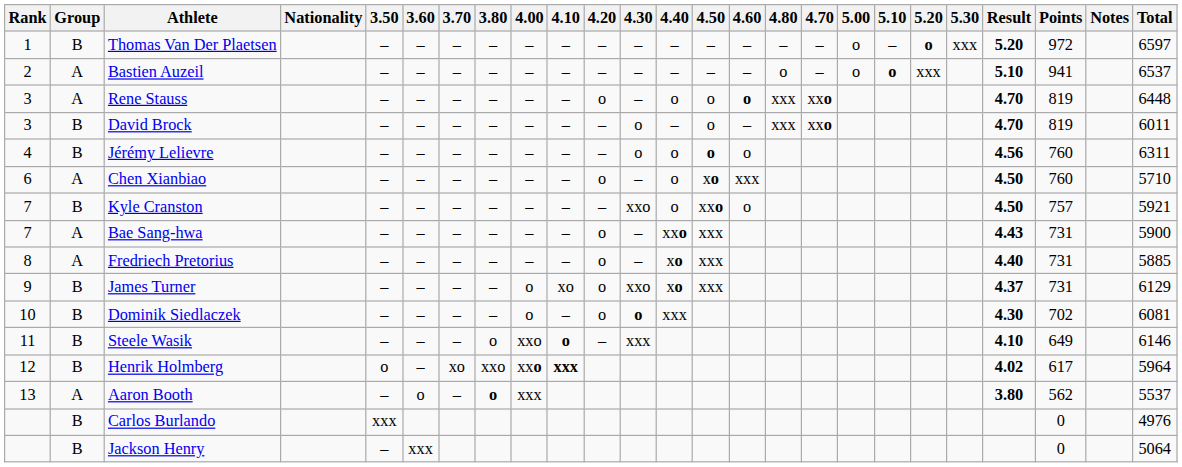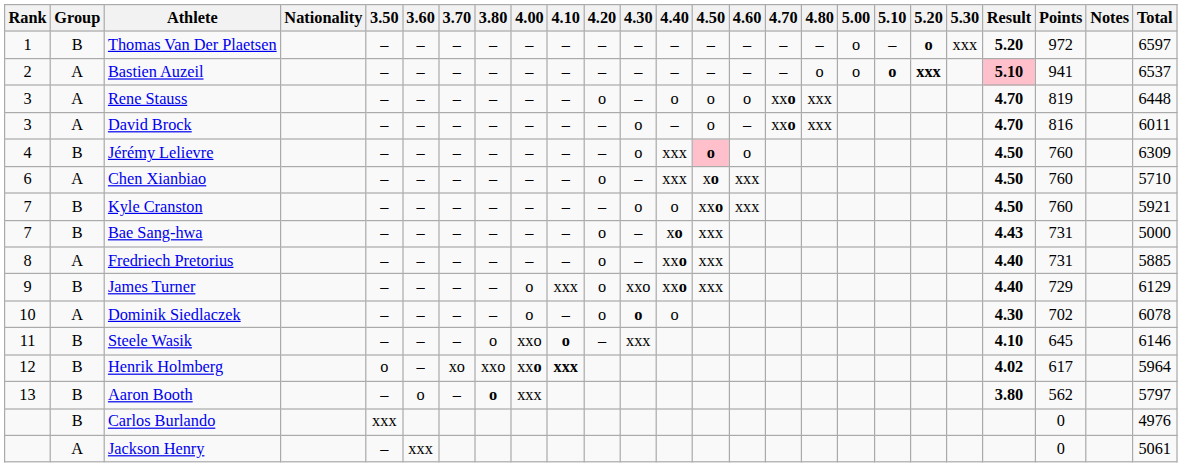columns swapped: 4.70 <-> 4.80
Bastien Auzeil | 5.20: normal -> bold
Bastien Auzeil | Result: no background -> pink background
Rene Stauss | 4.60: bold -> normal
David Brock | Group: B -> A
David Brock | Points: 819 -> 816
Jérémy Lelievre | 4.40: o -> xxx
Jérémy Lelievre | 4.50: no background -> pink background
Jérémy Lelievre | Result: 4.56 -> 4.50
Jérémy Lelievre | Total: 6311 -> 6309
Chen Xianbiao | 4.40: o -> xxx
Kyle Cranston | 4.30: xxo -> o
Kyle Cranston | 4.60: o -> xxx
Kyle Cranston | Points: 757 -> 760
Bae Sang-hwa | Group: A -> B
Bae Sang-hwa | 4.40: xxo -> xo
Bae Sang-hwa | Total: 5900 -> 5000
Fredriech Pretorius | 4.40: xo -> xxo
James Turner | 4.10: xo -> xxx
James Turner | 4.40: xo -> xxo
James Turner | Result: 4.37 -> 4.40
James Turner | Points: 731 -> 729
Dominik Siedlaczek | Group: B -> A
Dominik Siedlaczek | 4.40: xxx -> o
Dominik Siedlaczek | Total: 6081 -> 6078
Steele Wasik | Points: 649 -> 645
Aaron Booth | Group: A -> B
Aaron Booth | Total: 5537 -> 5797
Jackson Henry | Group: B -> A
Jackson Henry | Total: 5064 -> 5061
